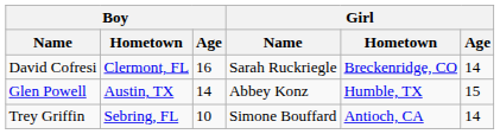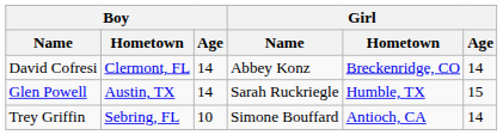David Cofresi | Boy / Age: 16 -> 14
David Cofresi | Girl / Name: Sarah Ruckriegle -> Abbey Konz
Glen Powell | Girl / Name: Abbey Konz -> Sarah Ruckriegle
